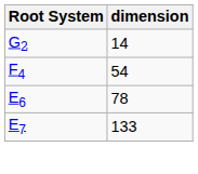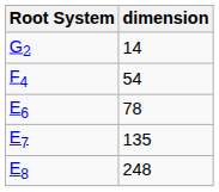E7 | dimension: 133 -> 135
+ row: E8 | 248
